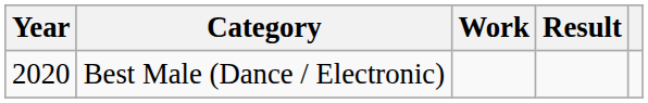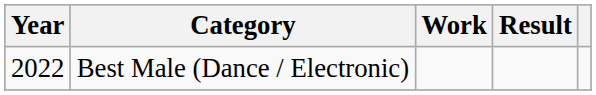Best Male (Dance / Electronic) | Year: 2020 -> 2022
